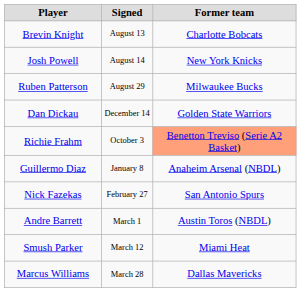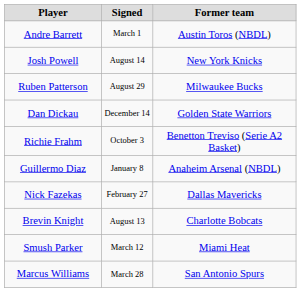rows swapped: Brevin Knight <-> Andre Barrett
Richie Frahm | Former team: lightsalmon background -> no background
Nick Fazekas | Former team: San Antonio Spurs -> Dallas Mavericks
Marcus Williams | Former team: Dallas Mavericks -> San Antonio Spurs
